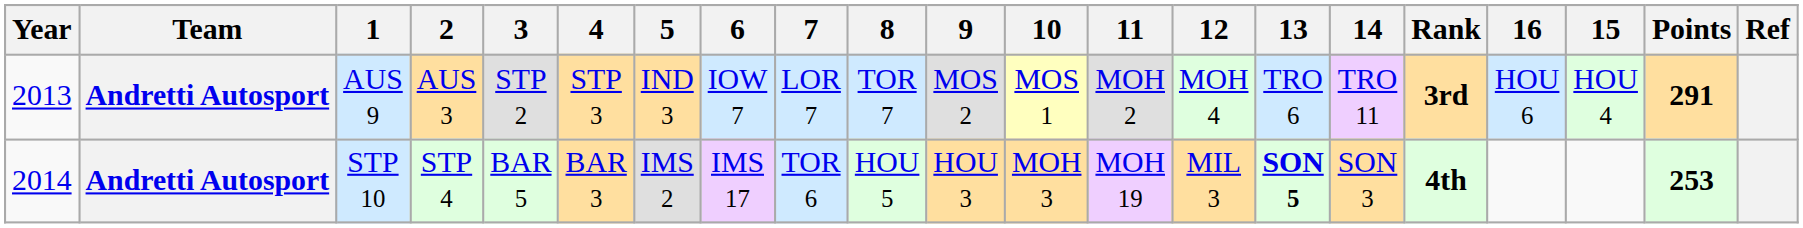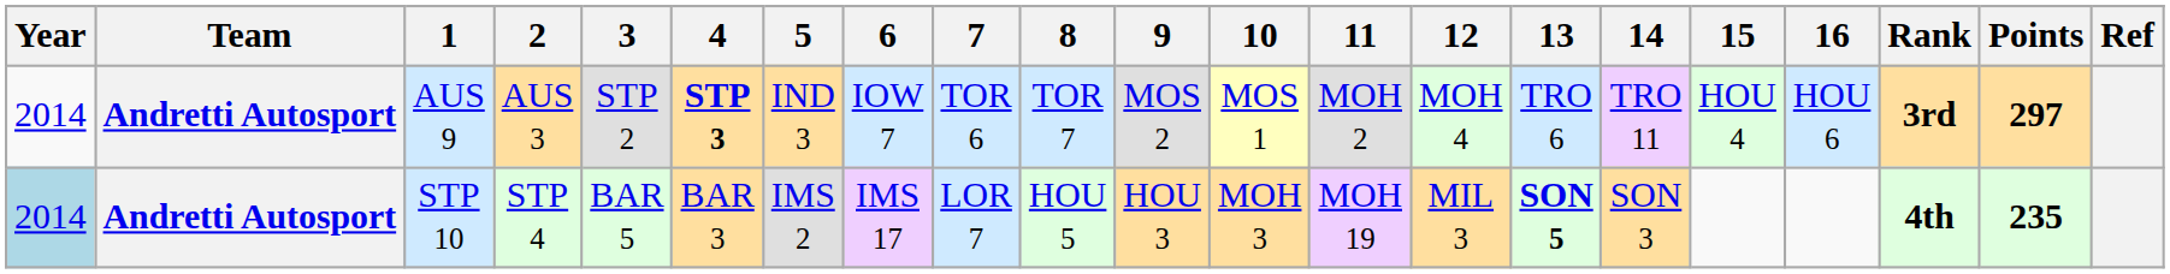columns swapped: 15 <-> Rank
AUS 9 | Year: 2013 -> 2014
AUS 9 | 4: normal -> bold
AUS 9 | 7: LOR 7 -> TOR 6
AUS 9 | Points: 291 -> 297
STP 10 | Year: no background -> lightblue background
STP 10 | 7: TOR 6 -> LOR 7
STP 10 | Points: 253 -> 235
